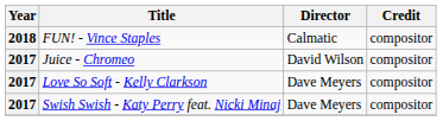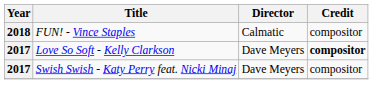- row: 2017 | Juice - Chromeo | David Wilson | compositor
Love So Soft - Kelly Clarkson | Credit: normal -> bold
